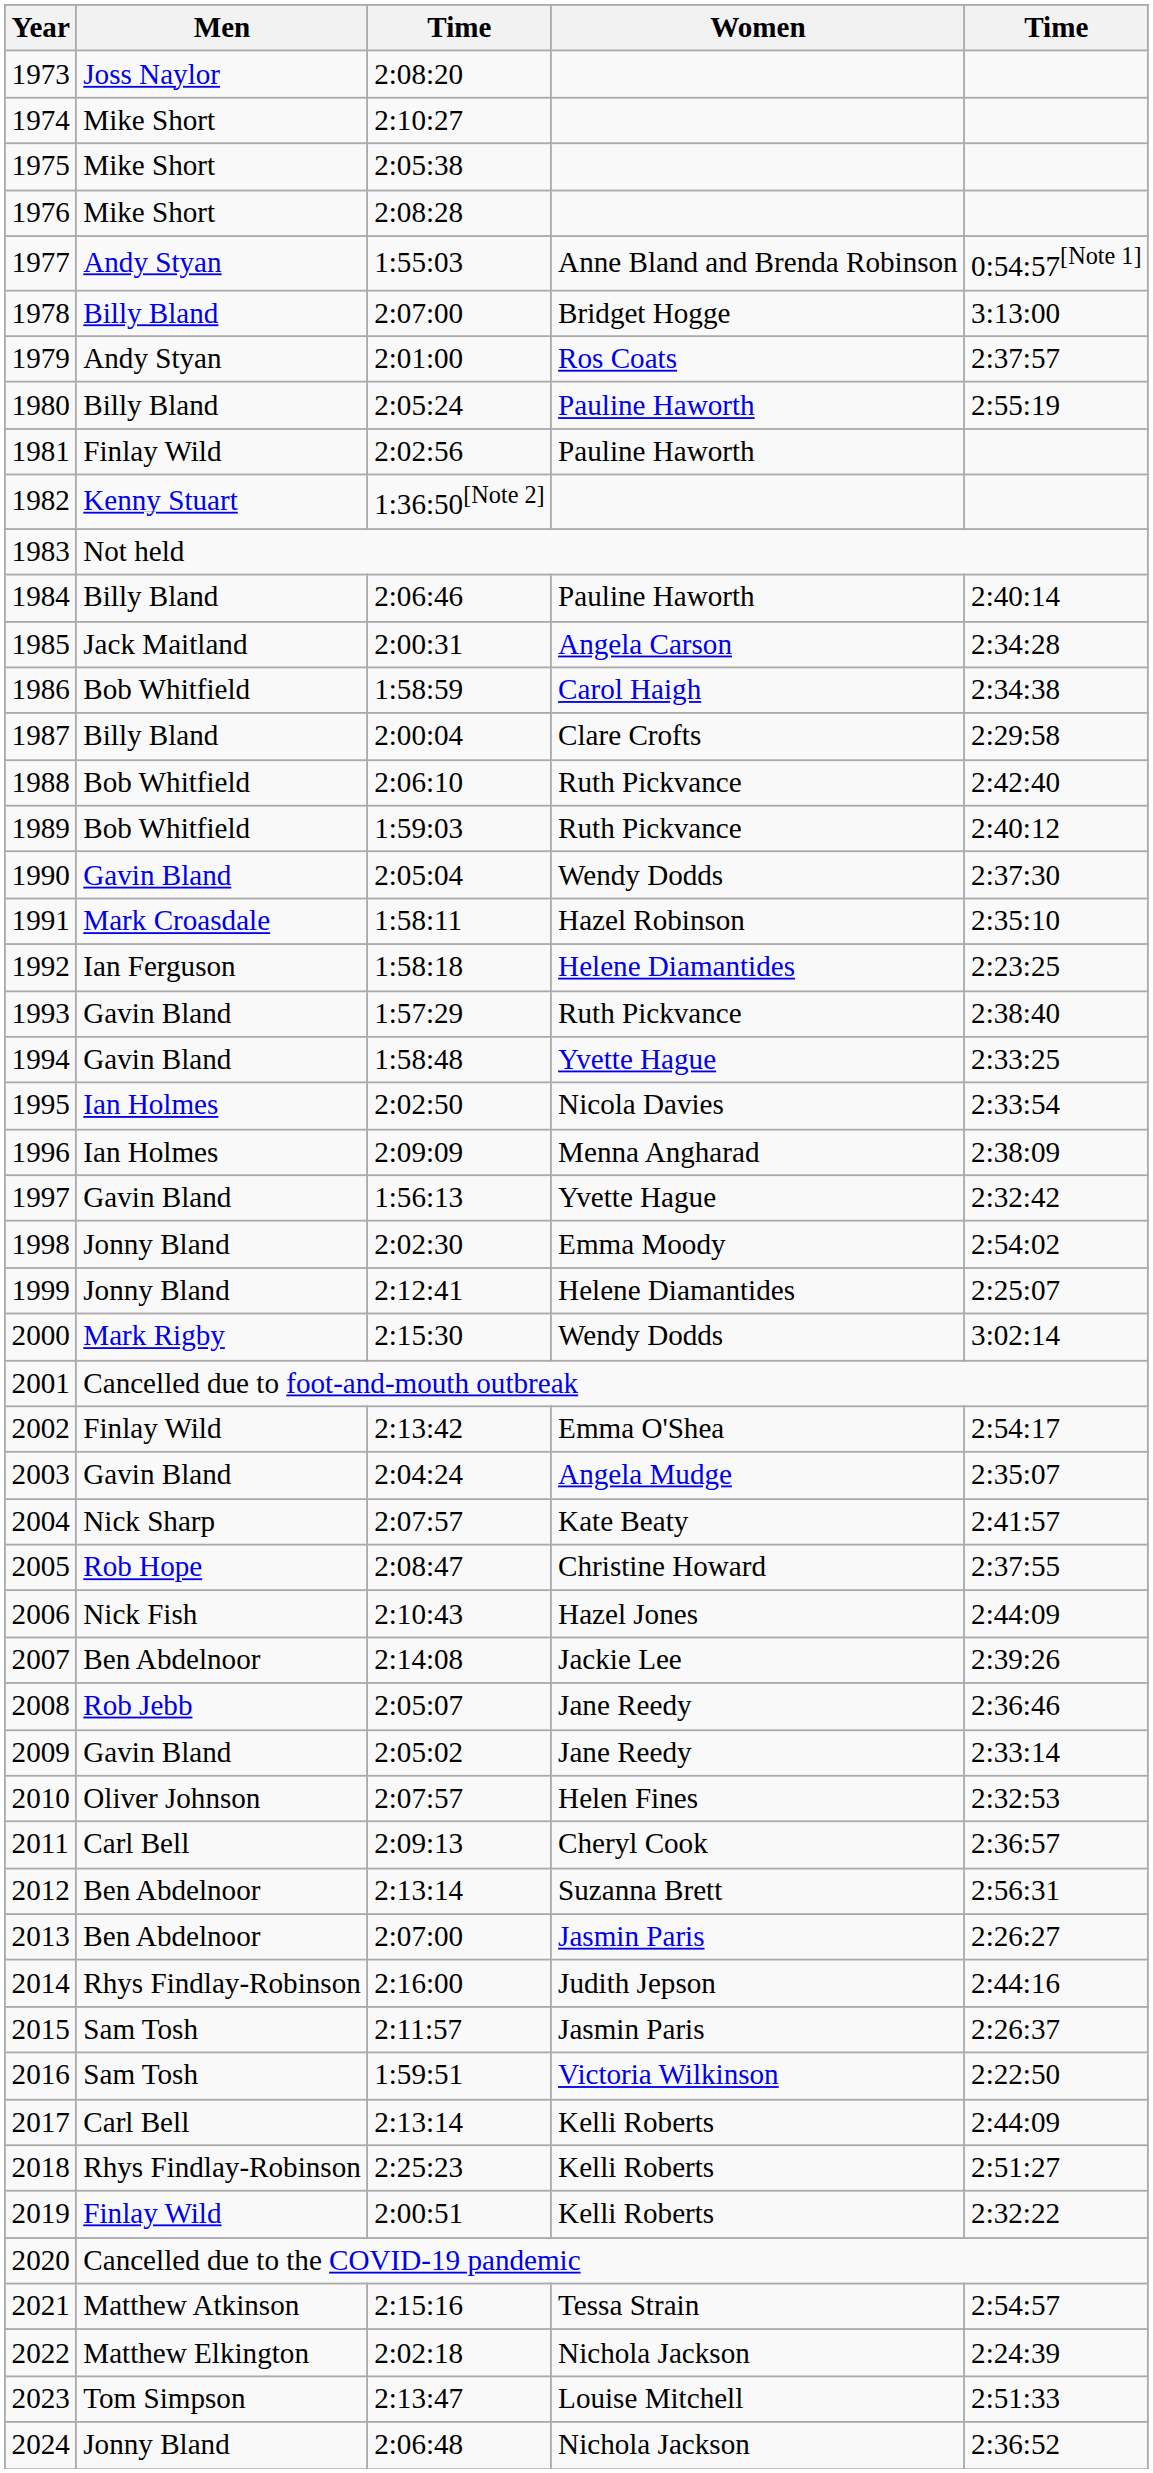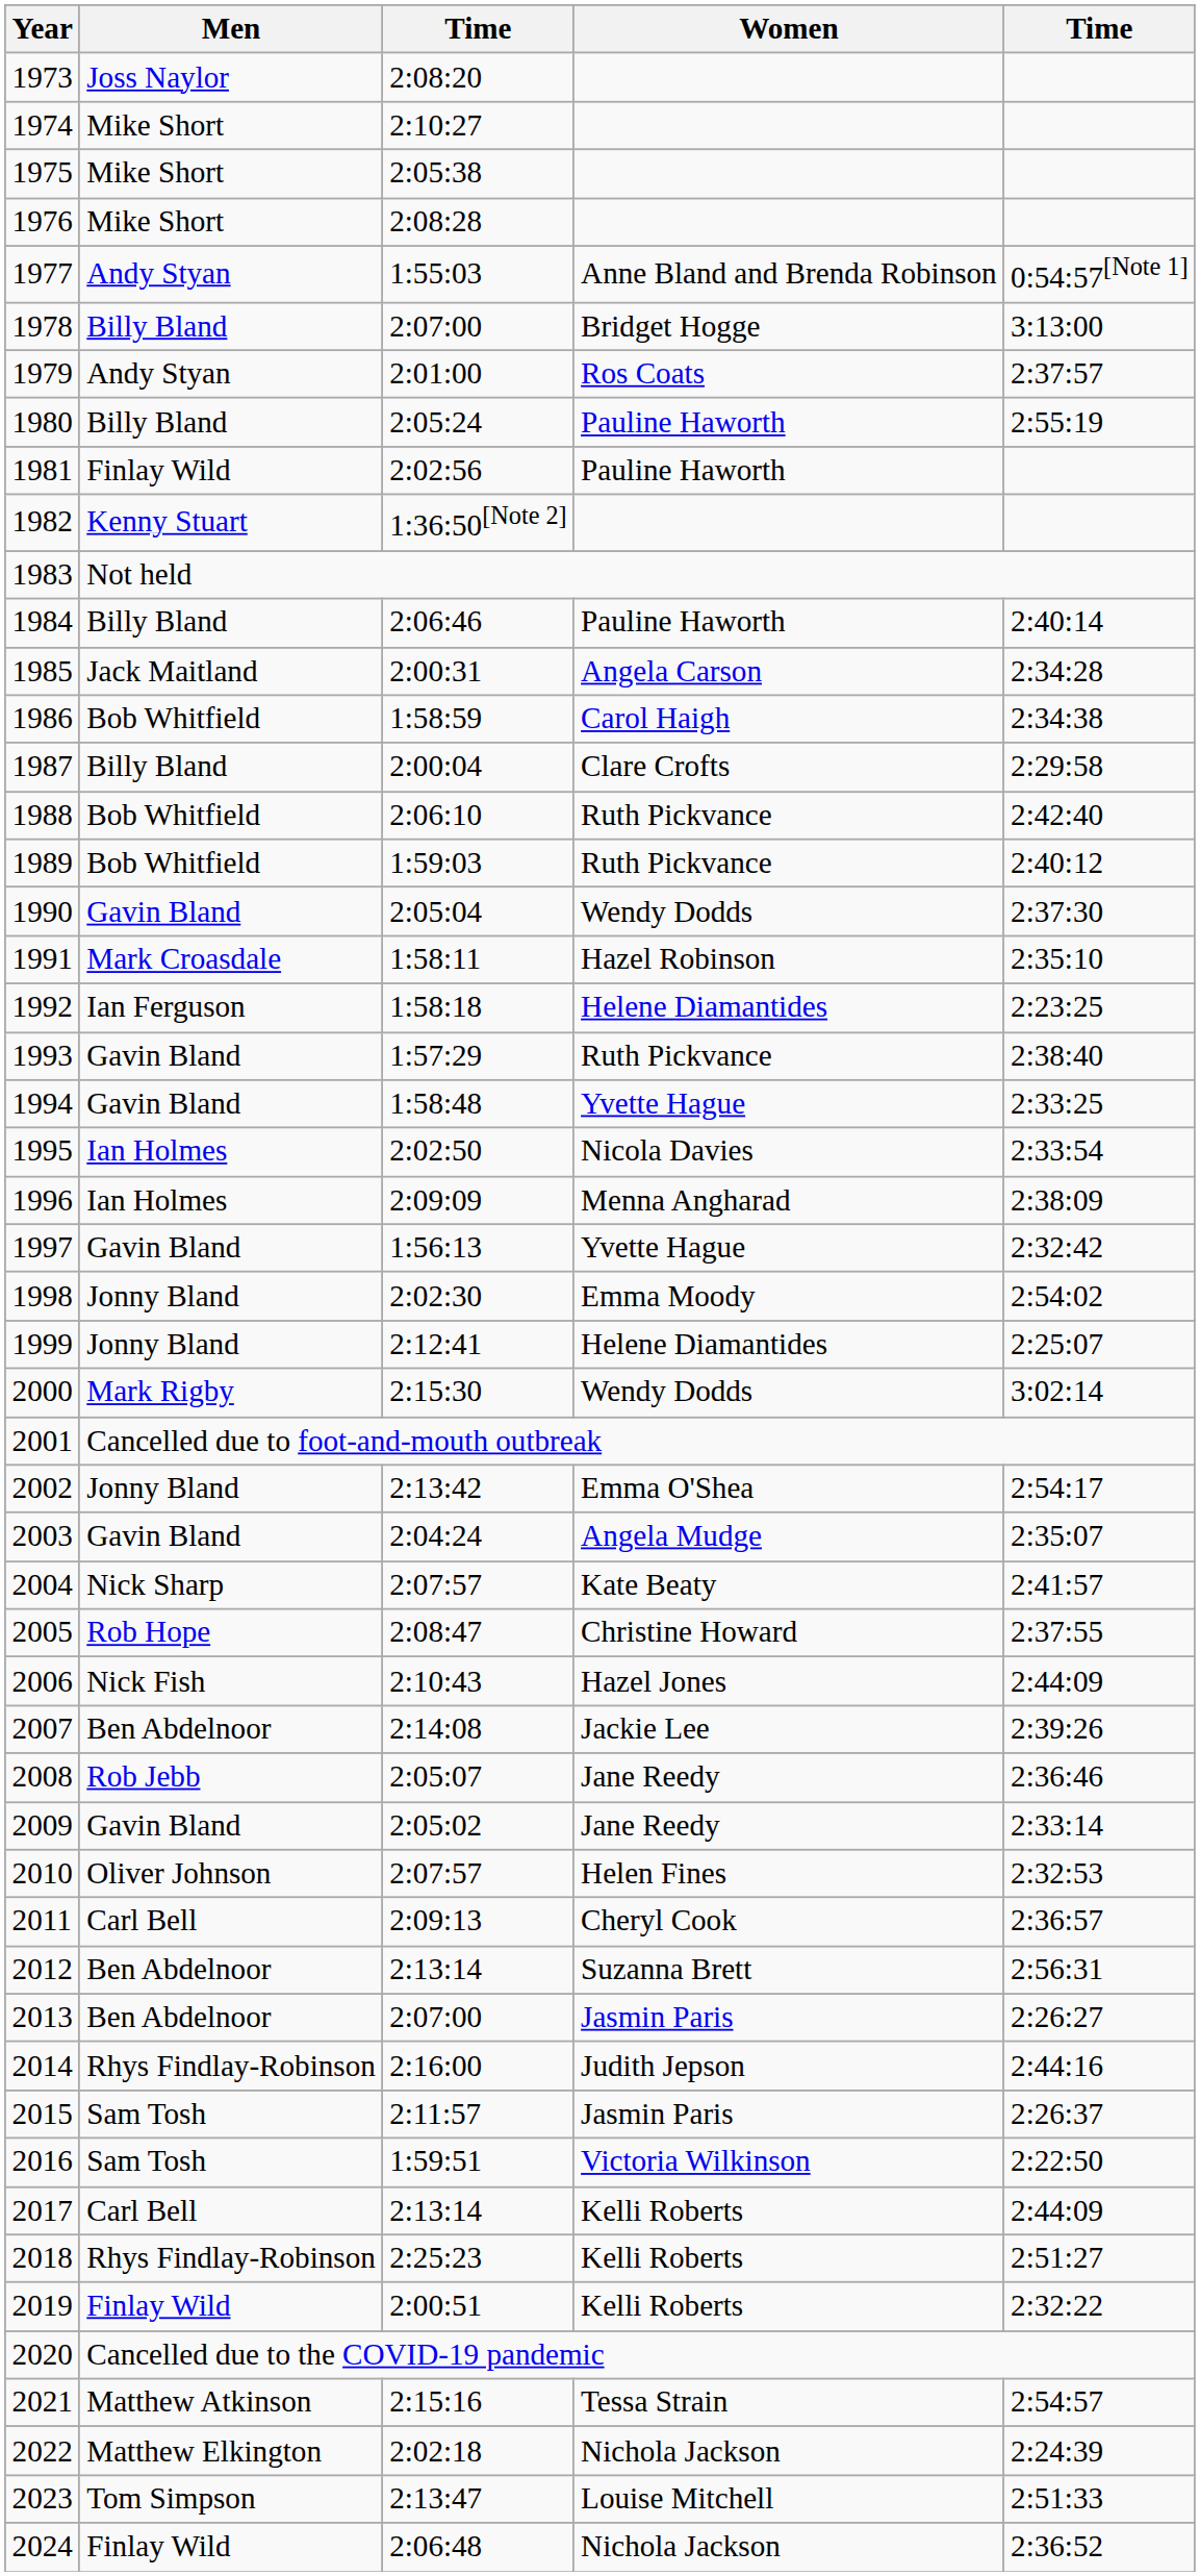2002 | Men: Finlay Wild -> Jonny Bland
2024 | Men: Jonny Bland -> Finlay Wild
